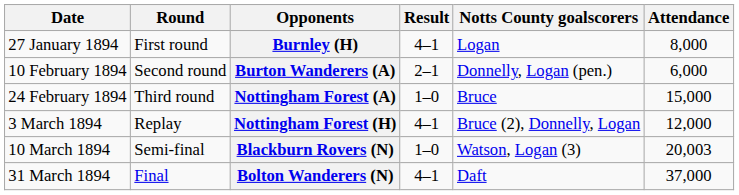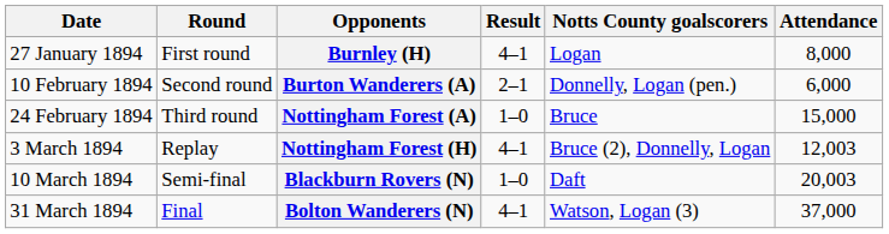Nottingham Forest (H) | Attendance: 12,000 -> 12,003
Blackburn Rovers (N) | Notts County goalscorers: Watson, Logan (3) -> Daft
Bolton Wanderers (N) | Notts County goalscorers: Daft -> Watson, Logan (3)
